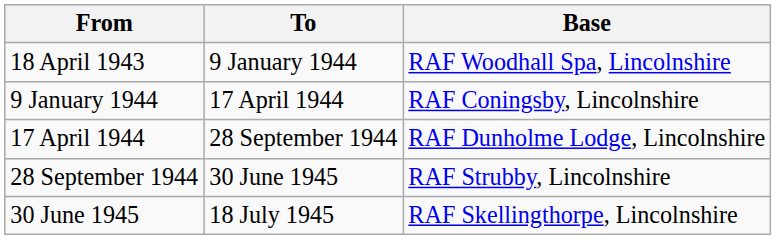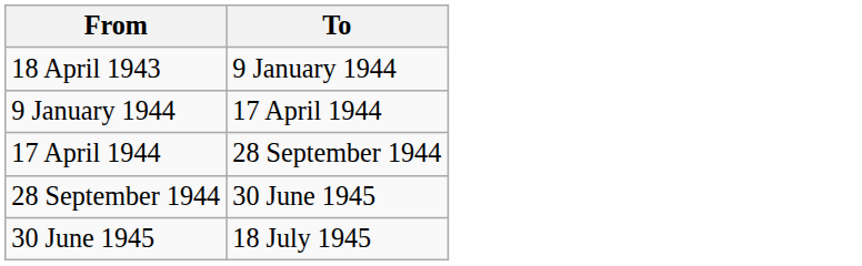- column: Base | RAF Woodhall Spa, Lincolnshire | RAF Coningsby, Lincolnshire | RAF Dunholme Lodge, Lincolnshire | RAF Strubby, Lincolnshire | RAF Skellingthorpe, Lincolnshire
